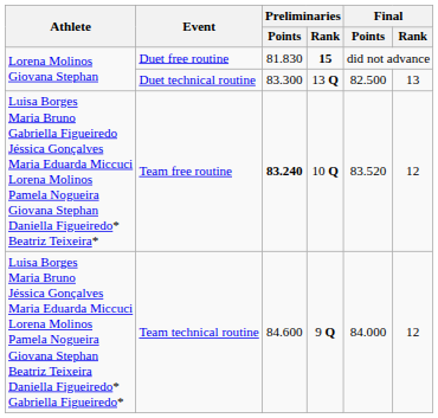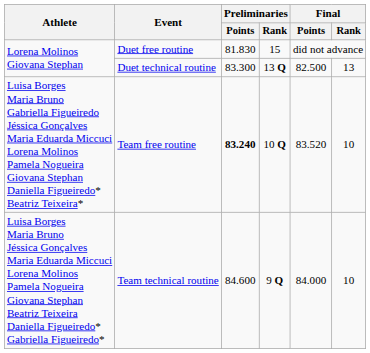Duet free routine | Preliminaries / Rank: bold -> normal
Team free routine | Final / Rank: 12 -> 10
Team technical routine | Final / Rank: 12 -> 10
